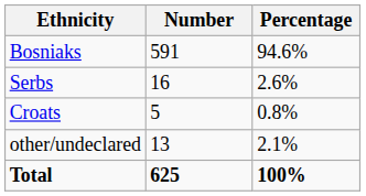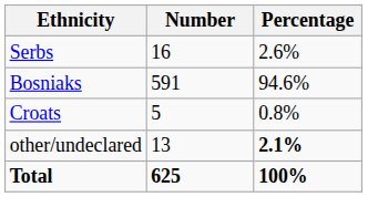rows swapped: Bosniaks <-> Serbs
other/undeclared | Percentage: normal -> bold
